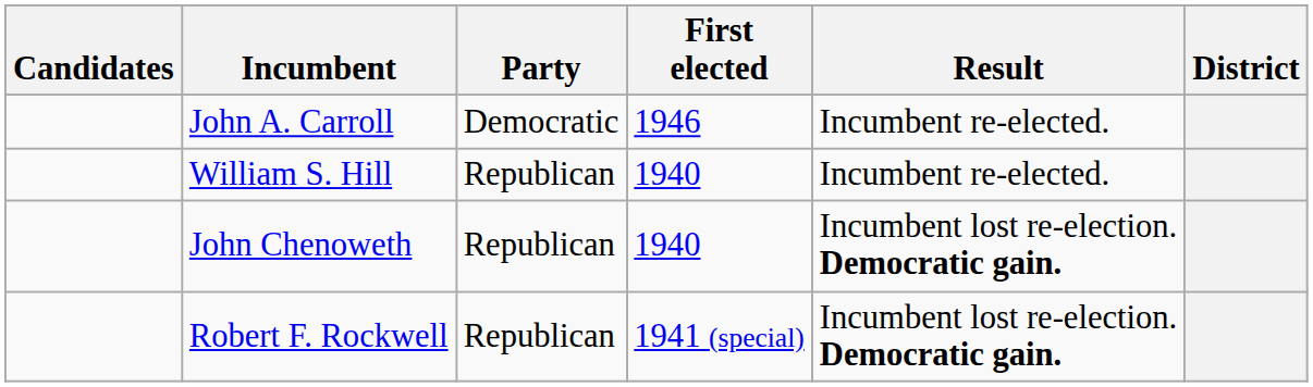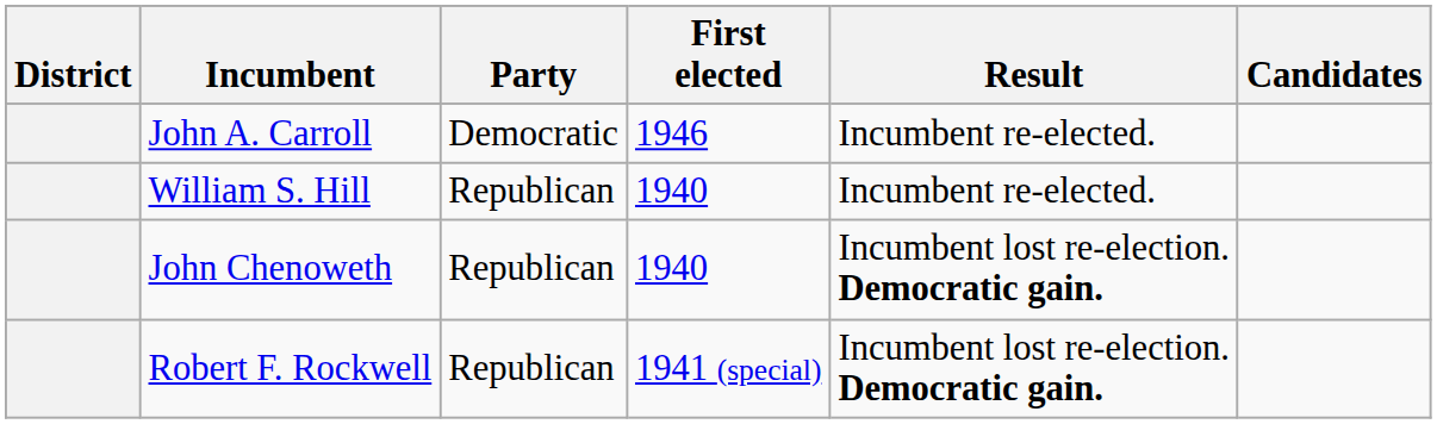columns swapped: District <-> Candidates
